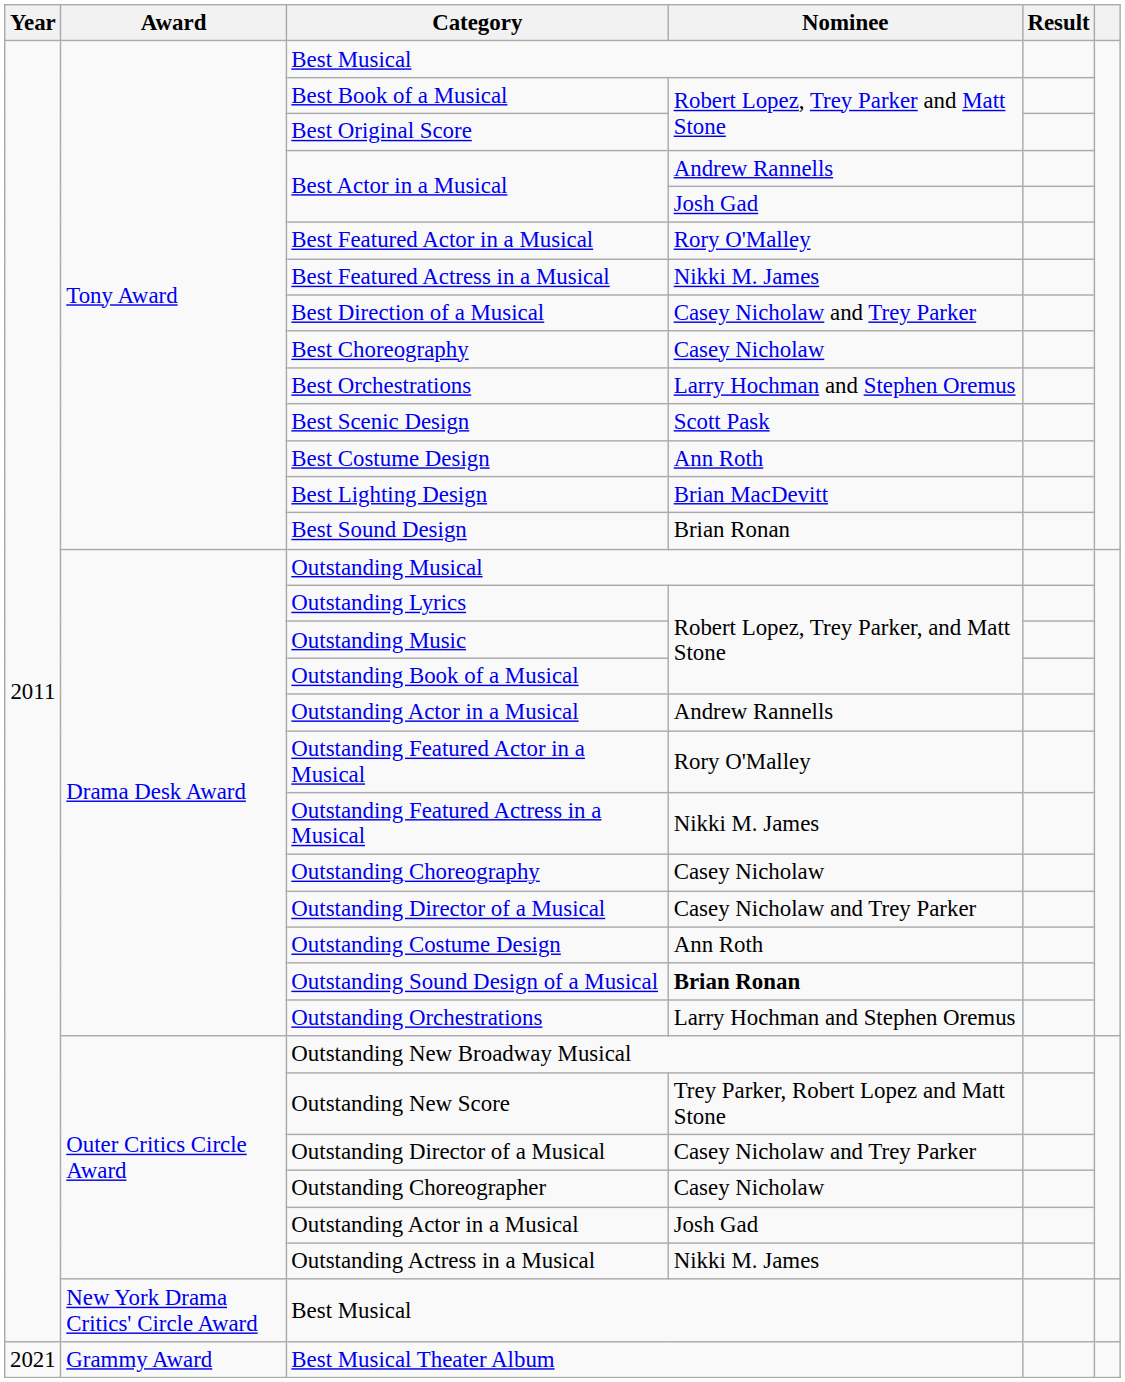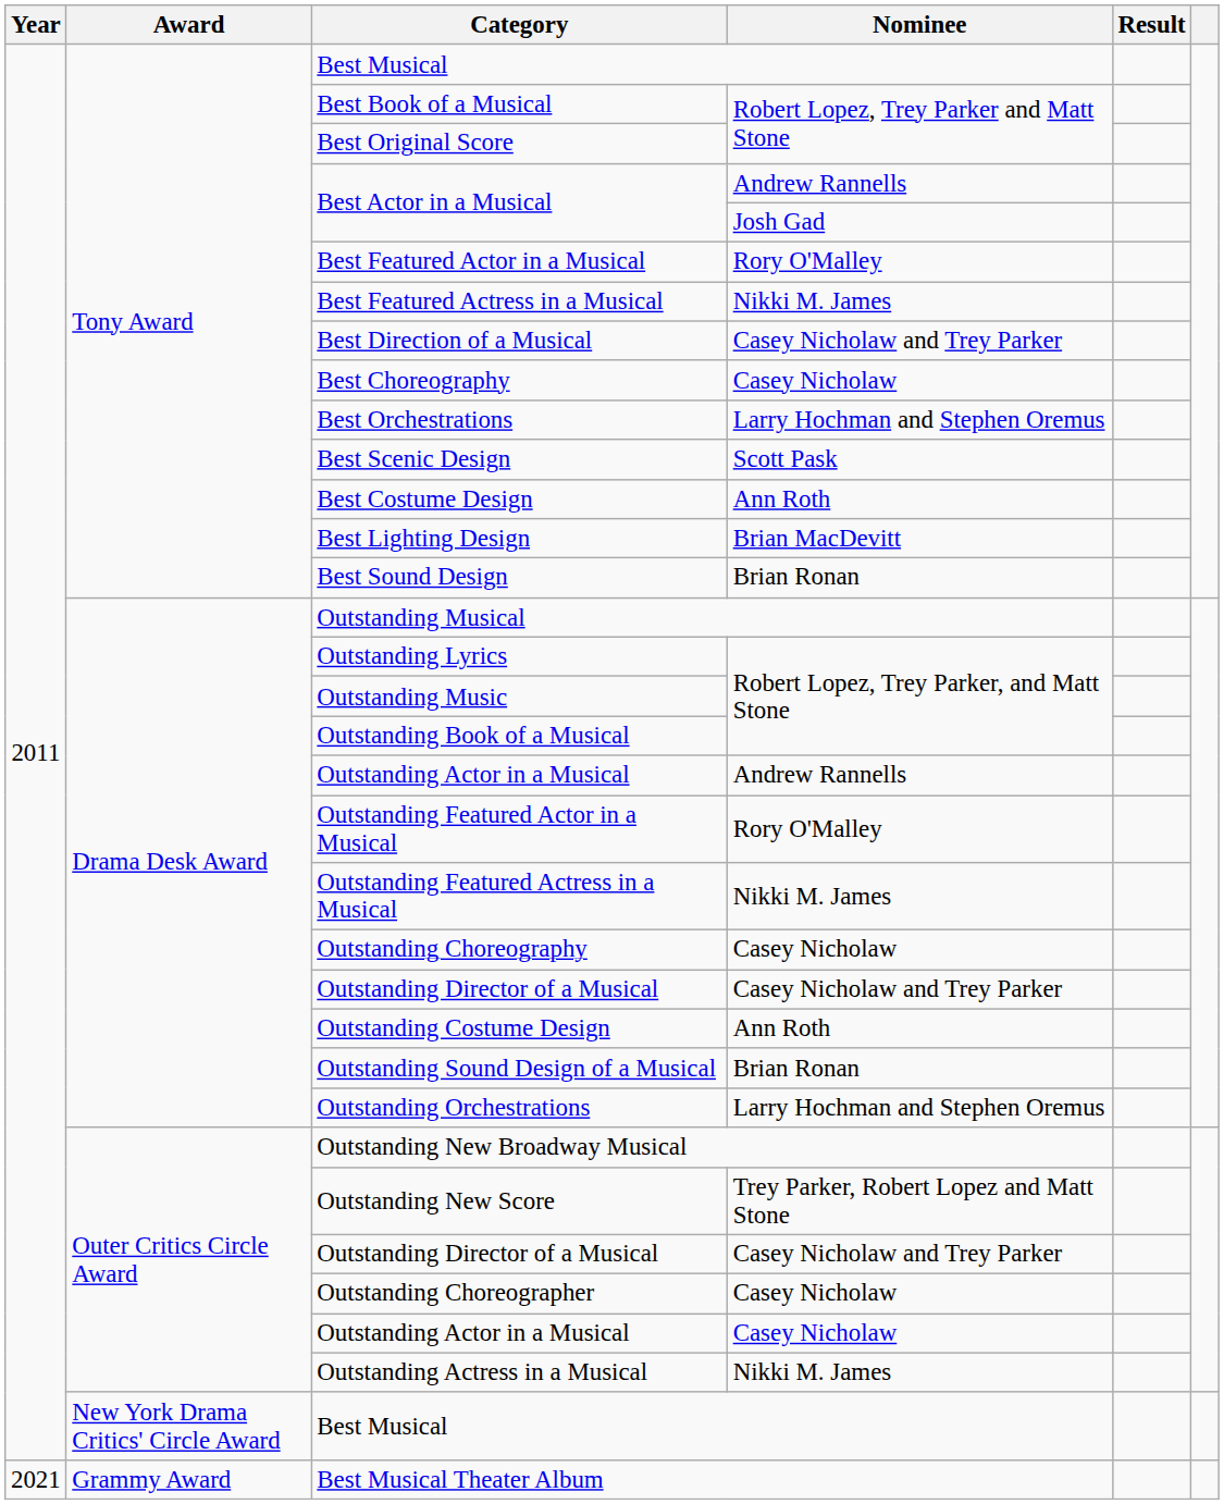Outstanding Sound Design of a Musical | Nominee: bold -> normal
Outer Critics Circle Award / Outstanding Actor in a Musical | Nominee: Josh Gad -> Casey Nicholaw
